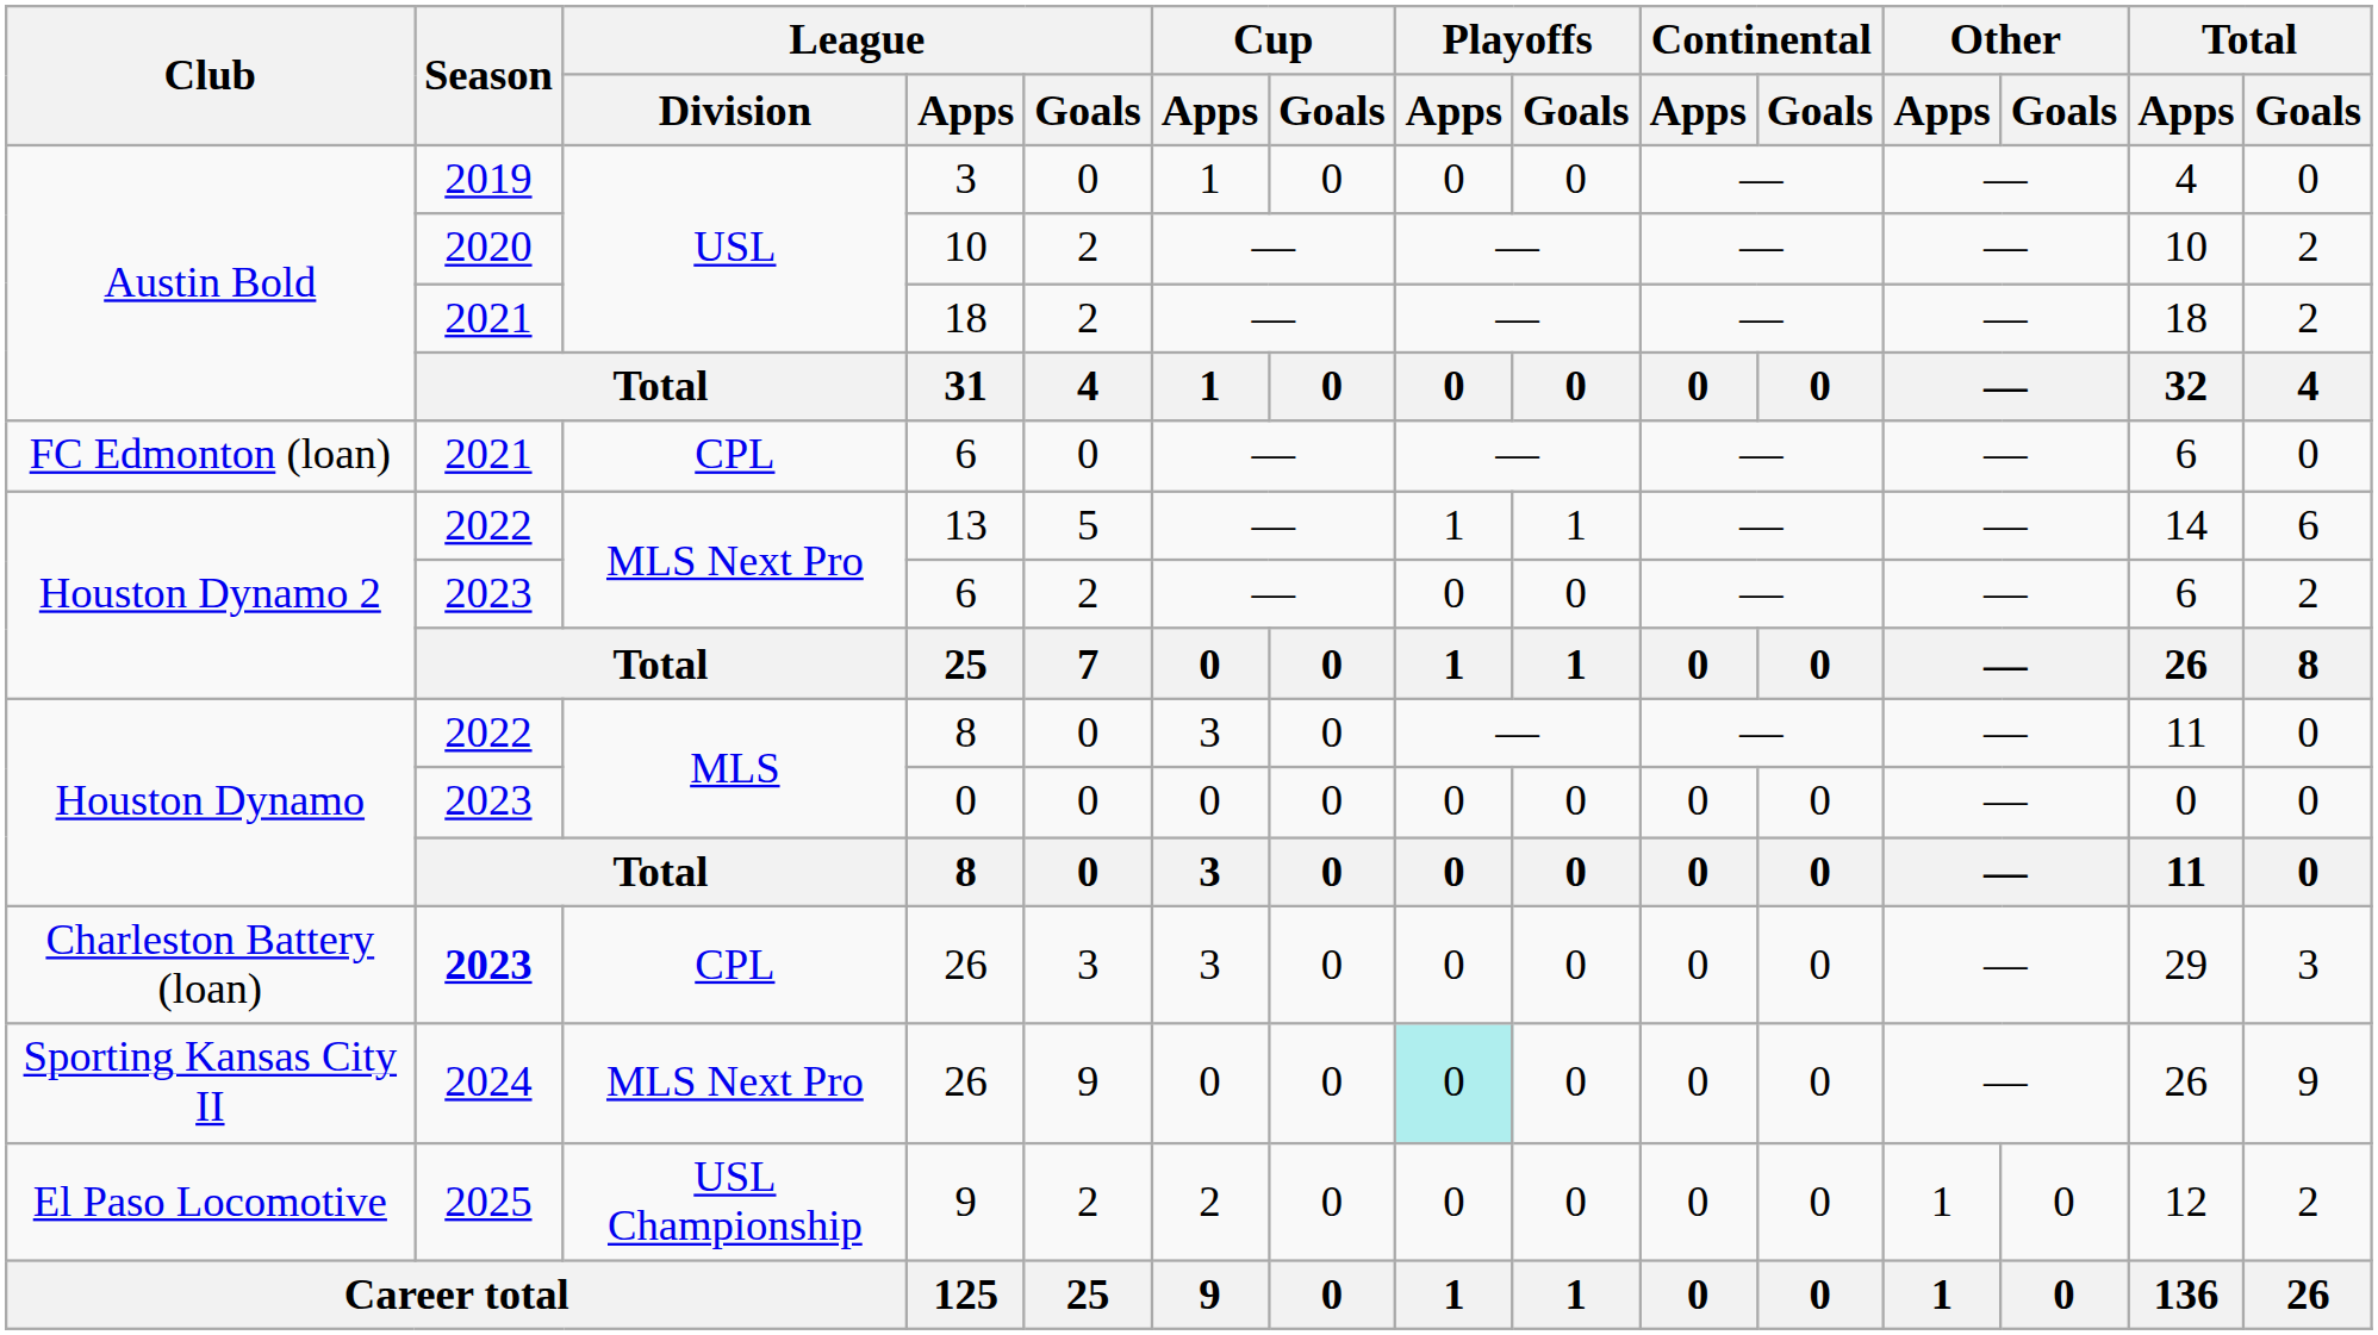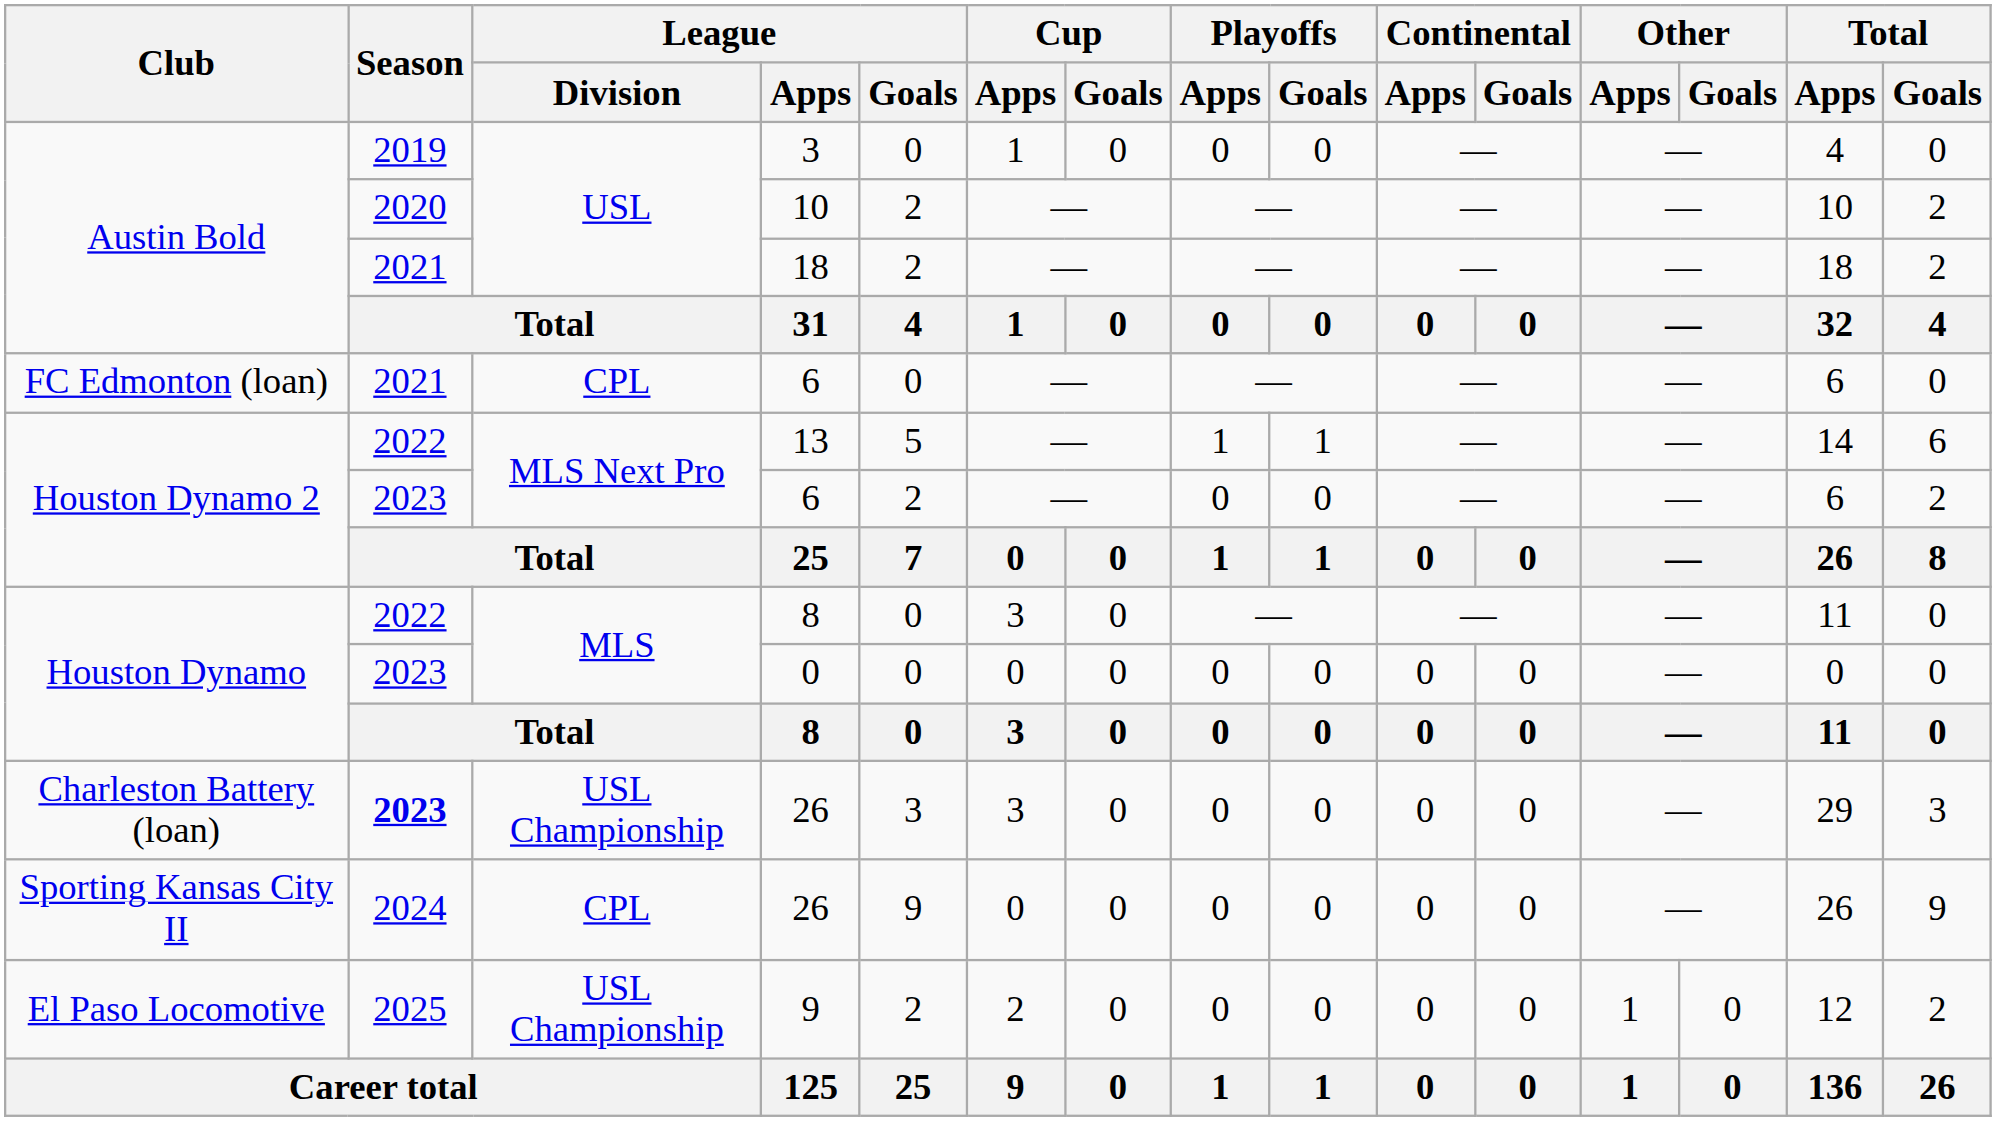Charleston Battery (loan) / 26 | League / Division: CPL -> USL Championship
Sporting Kansas City II / 26 | League / Division: MLS Next Pro -> CPL
Sporting Kansas City II / 26 | Playoffs / Apps: paleturquoise background -> no background
